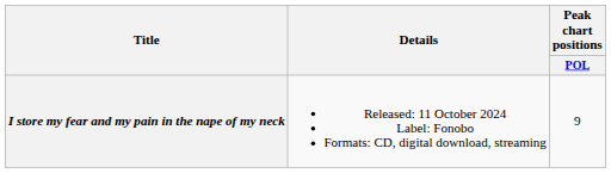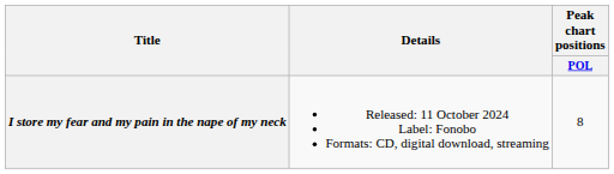I store my fear and my pain in the nape of my neck | Peak chart positions / POL: 9 -> 8
